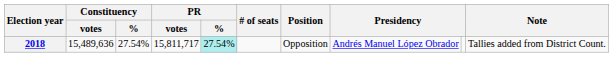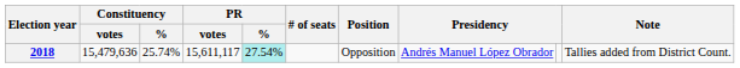2018 | Constituency / votes: 15,489,636 -> 15,479,636
2018 | Constituency / %: 27.54% -> 25.74%
2018 | PR / votes: 15,811,717 -> 15,611,117
